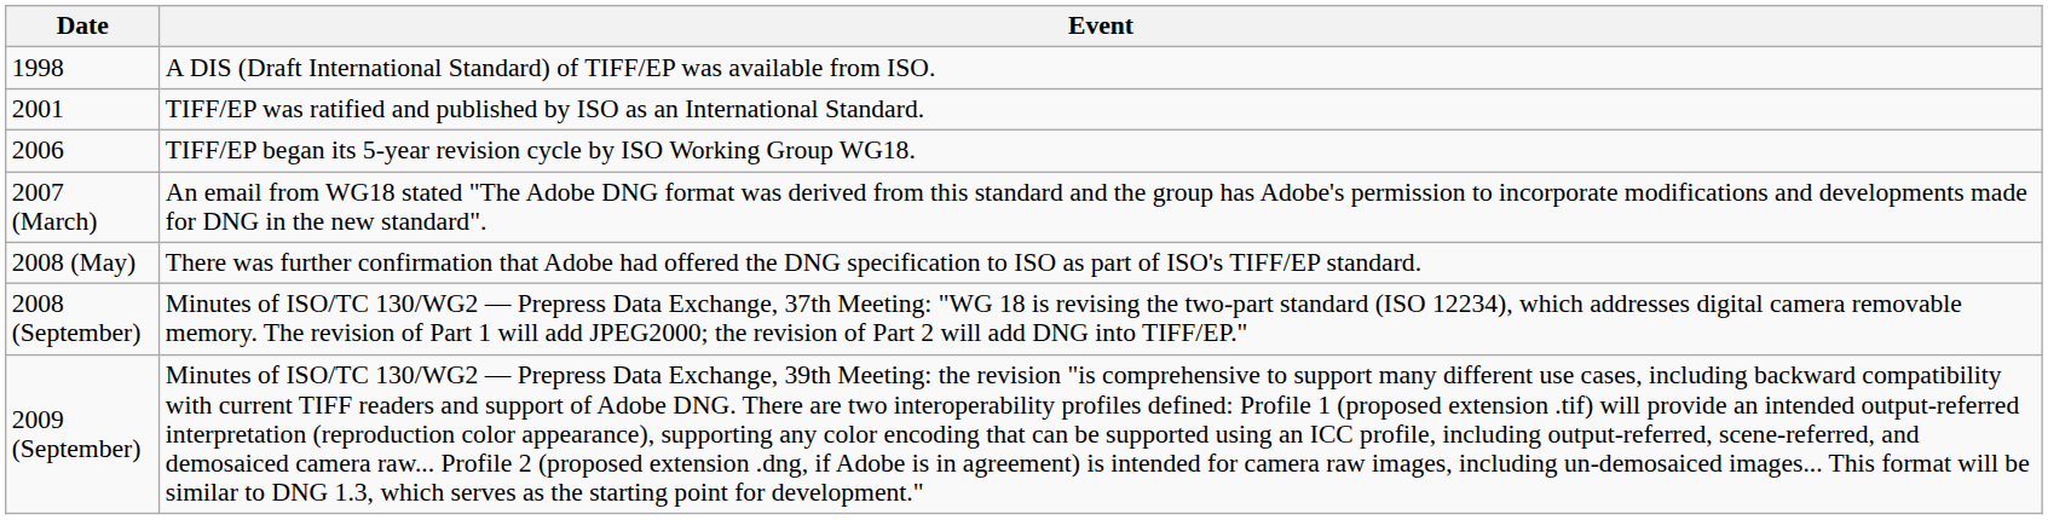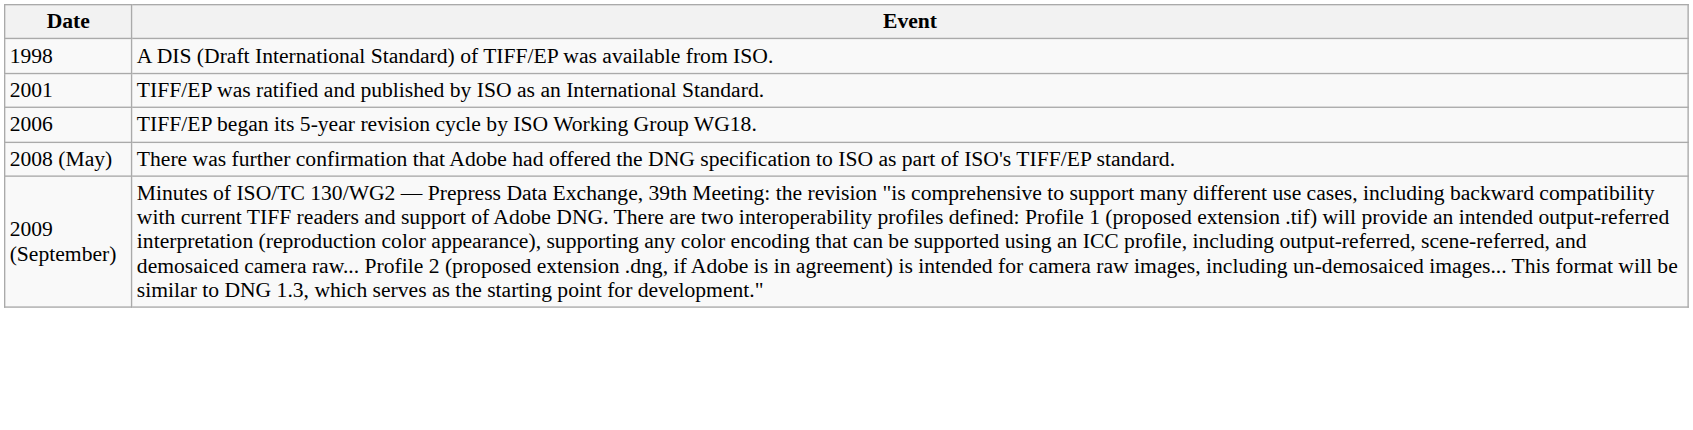- row: 2007 (March) | An email from WG18 stated "The Adobe DNG format was derived from this standard and the group has Adobe's permission to incorporate modifications and developments made for DNG in the new standard".
- row: 2008 (September) | Minutes of ISO/TC 130/WG2 — Prepress Data Exchange, 37th Meeting: "WG 18 is revising the two-part standard (ISO 12234), which addresses digital camera removable memory. The revision of Part 1 will add JPEG2000; the revision of Part 2 will add DNG into TIFF/EP."
